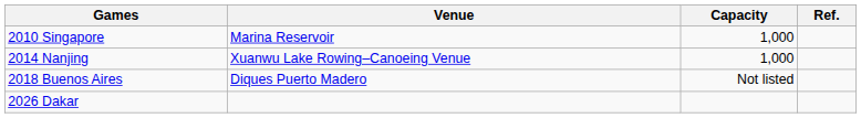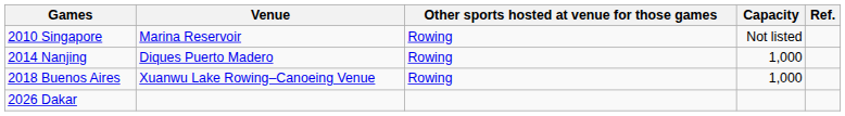+ column: Other sports hosted at venue for those games | Rowing | Rowing | Rowing
2010 Singapore | Capacity: 1,000 -> Not listed
2014 Nanjing | Venue: Xuanwu Lake Rowing–Canoeing Venue -> Diques Puerto Madero
2018 Buenos Aires | Venue: Diques Puerto Madero -> Xuanwu Lake Rowing–Canoeing Venue
2018 Buenos Aires | Capacity: Not listed -> 1,000
